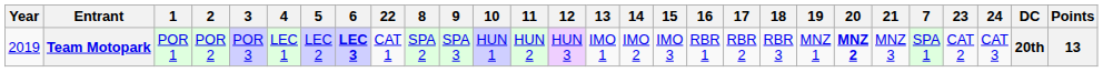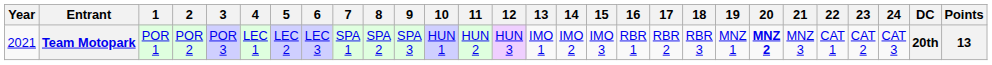columns swapped: 7 <-> 22
Team Motopark | Year: 2019 -> 2021
Team Motopark | 6: bold -> normal
